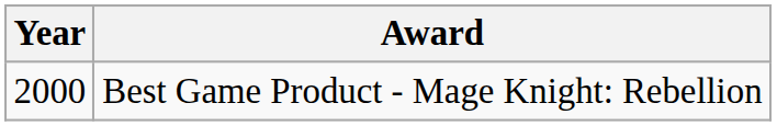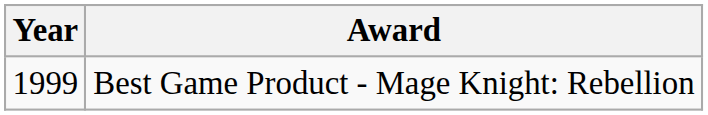Best Game Product - Mage Knight: Rebellion | Year: 2000 -> 1999
